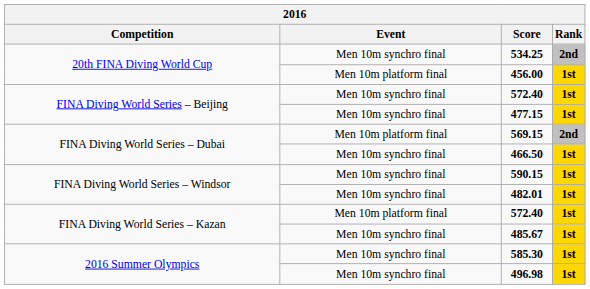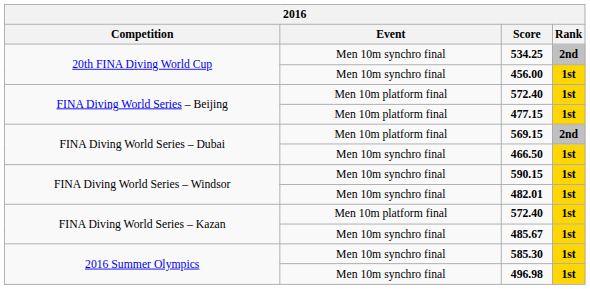456.00 | Event: Men 10m platform final -> Men 10m synchro final
FINA Diving World Series – Beijing / 572.40 | Event: Men 10m synchro final -> Men 10m platform final
477.15 | Event: Men 10m synchro final -> Men 10m platform final
